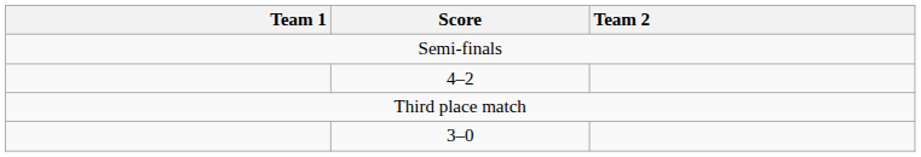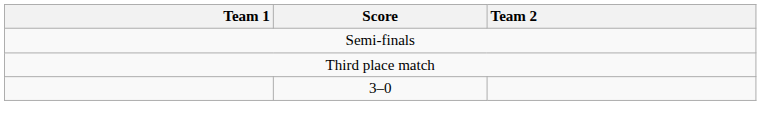- row: 4–2
